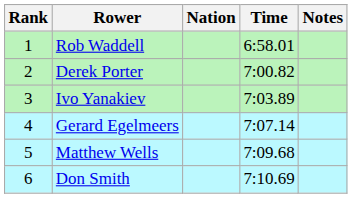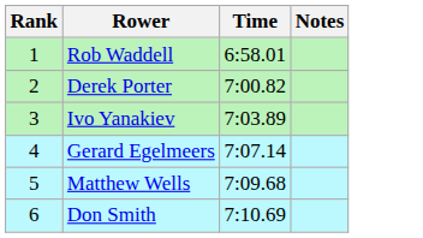- column: Nation
